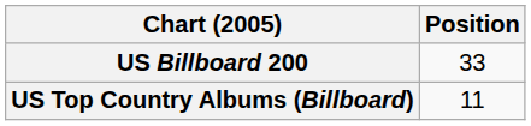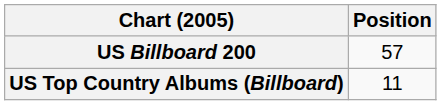US Billboard 200 | Position: 33 -> 57
